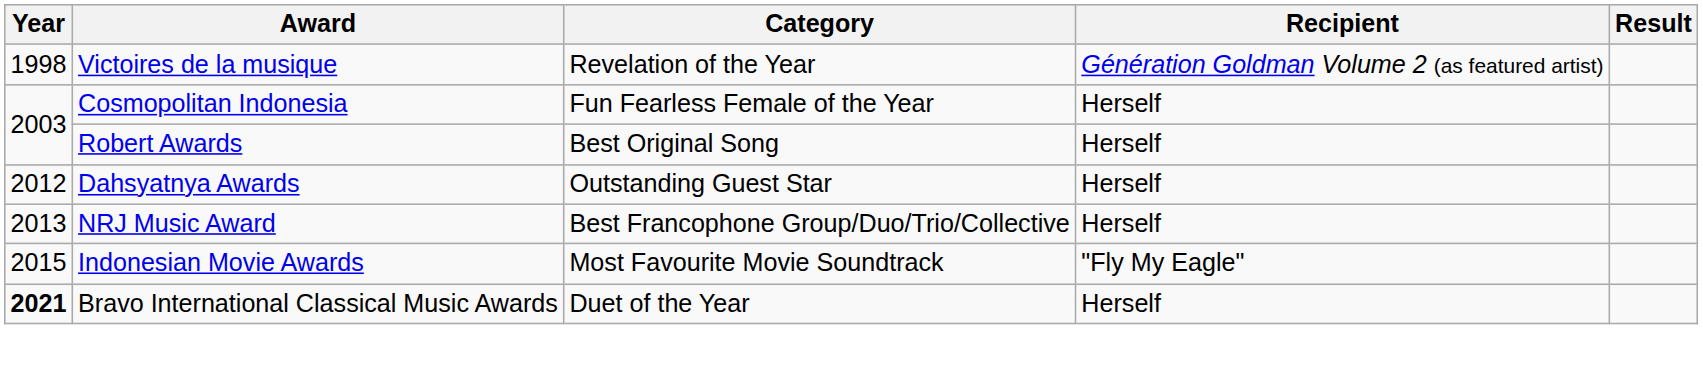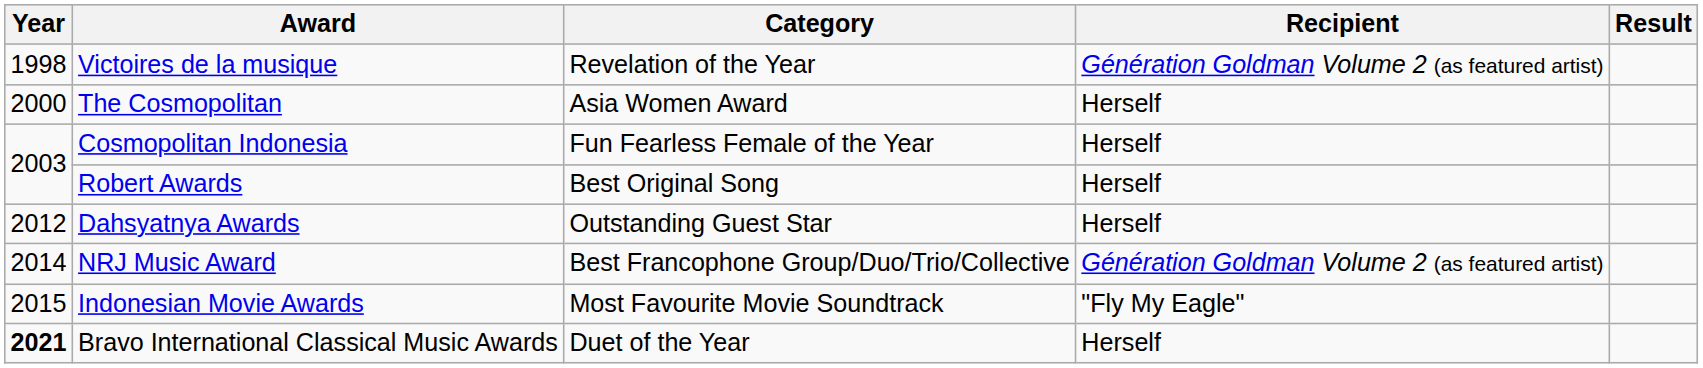+ row: 2000 | The Cosmopolitan | Asia Women Award | Herself
NRJ Music Award | Year: 2013 -> 2014
NRJ Music Award | Recipient: Herself -> Génération Goldman Volume 2 (as featured artist)
